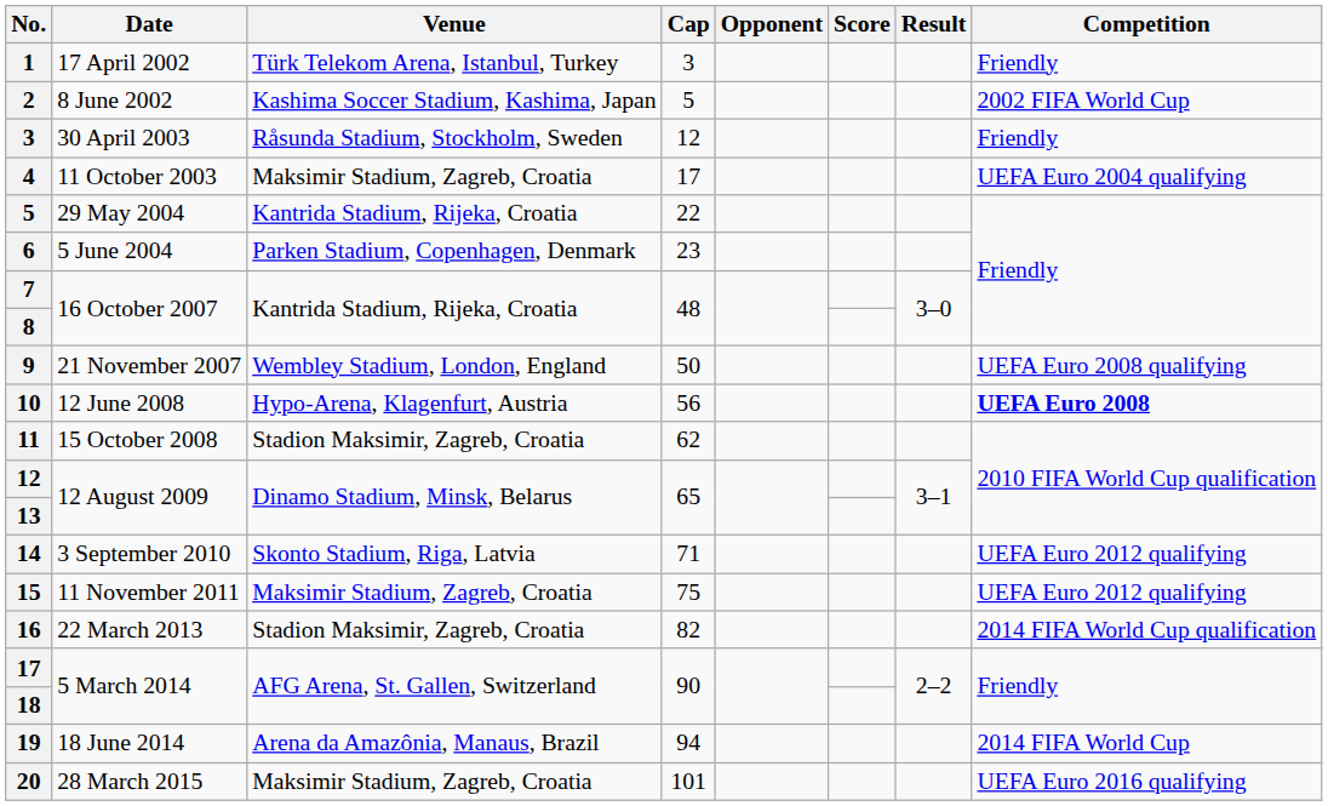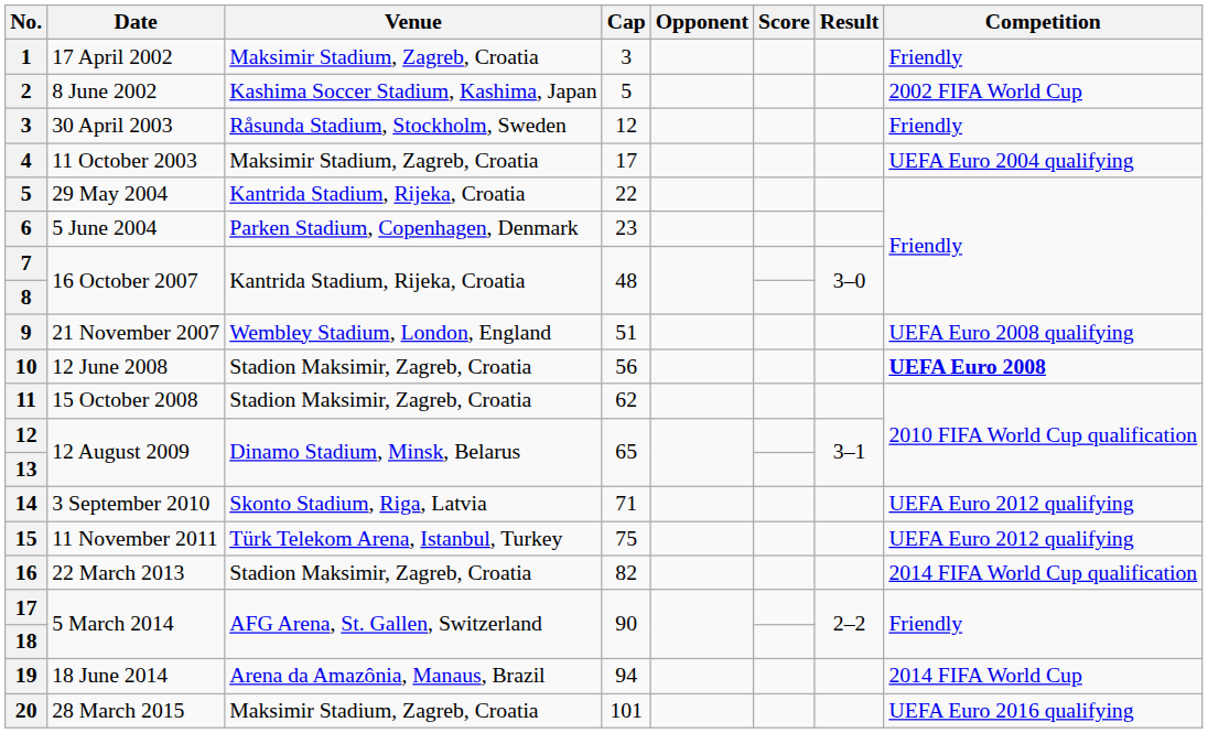1 | Venue: Türk Telekom Arena, Istanbul, Turkey -> Maksimir Stadium, Zagreb, Croatia
9 | Cap: 50 -> 51
10 | Venue: Hypo-Arena, Klagenfurt, Austria -> Stadion Maksimir, Zagreb, Croatia
15 | Venue: Maksimir Stadium, Zagreb, Croatia -> Türk Telekom Arena, Istanbul, Turkey
